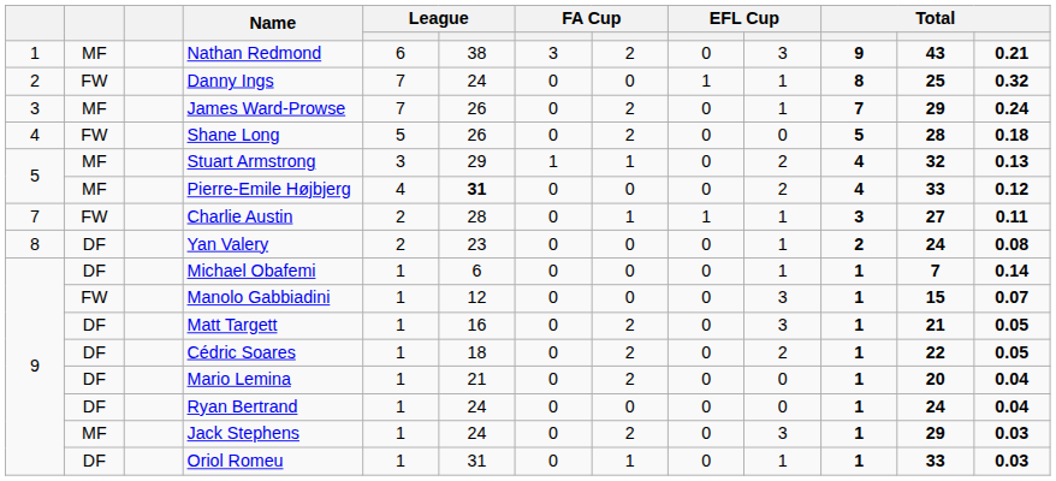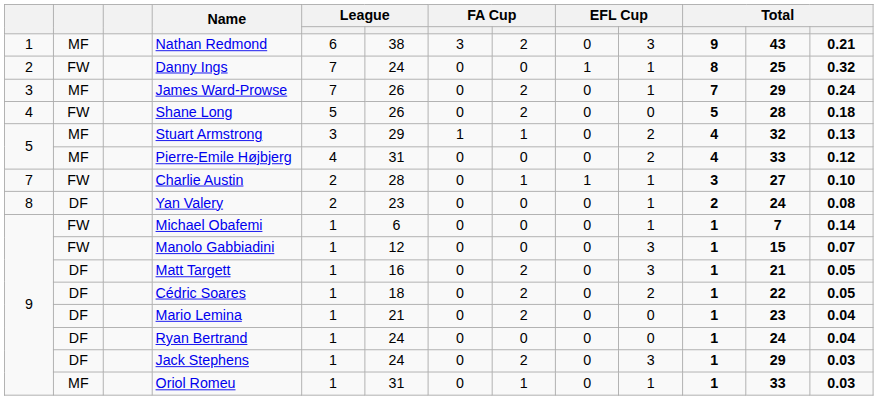Pierre-Emile Højbjerg | column 6: bold -> normal
Charlie Austin | column 13: 0.11 -> 0.10
Michael Obafemi | column 2: DF -> FW
Mario Lemina | column 12: 20 -> 23
Jack Stephens | column 2: MF -> DF
Oriol Romeu | column 2: DF -> MF
